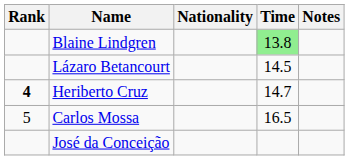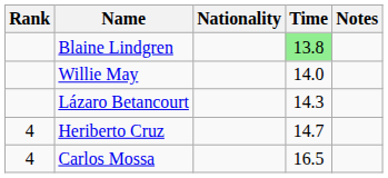+ row: Willie May | 14.0
Lázaro Betancourt | Time: 14.5 -> 14.3
Heriberto Cruz | Rank: bold -> normal
Carlos Mossa | Rank: 5 -> 4
- row: José da Conceição
